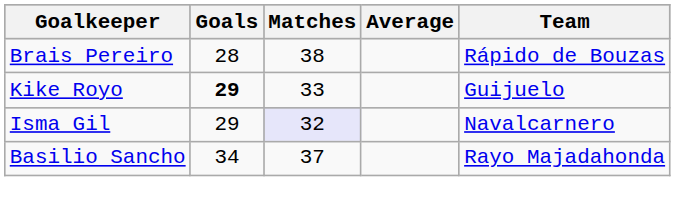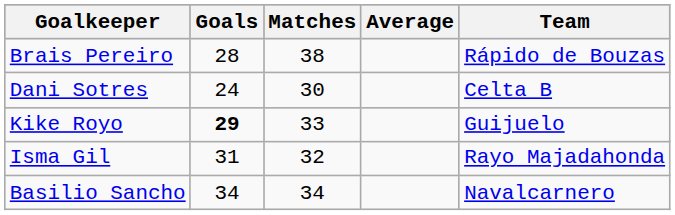+ row: Dani Sotres | 24 | 30 | Celta B
Isma Gil | Goals: 29 -> 31
Isma Gil | Matches: lavender background -> no background
Isma Gil | Team: Navalcarnero -> Rayo Majadahonda
Basilio Sancho | Matches: 37 -> 34
Basilio Sancho | Team: Rayo Majadahonda -> Navalcarnero
